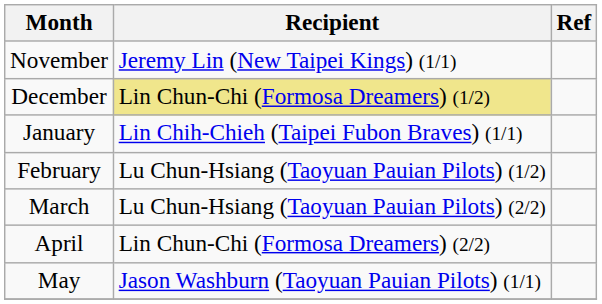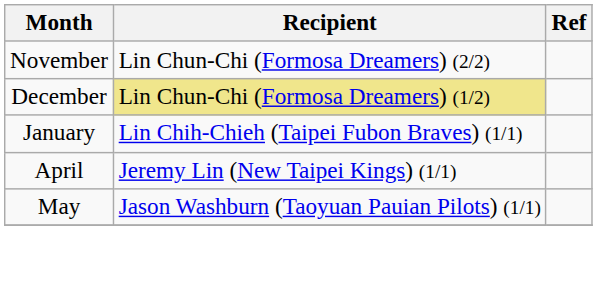November | Recipient: Jeremy Lin (New Taipei Kings) (1/1) -> Lin Chun-Chi (Formosa Dreamers) (2/2)
- row: February | Lu Chun-Hsiang (Taoyuan Pauian Pilots) (1/2)
- row: March | Lu Chun-Hsiang (Taoyuan Pauian Pilots) (2/2)
April | Recipient: Lin Chun-Chi (Formosa Dreamers) (2/2) -> Jeremy Lin (New Taipei Kings) (1/1)
